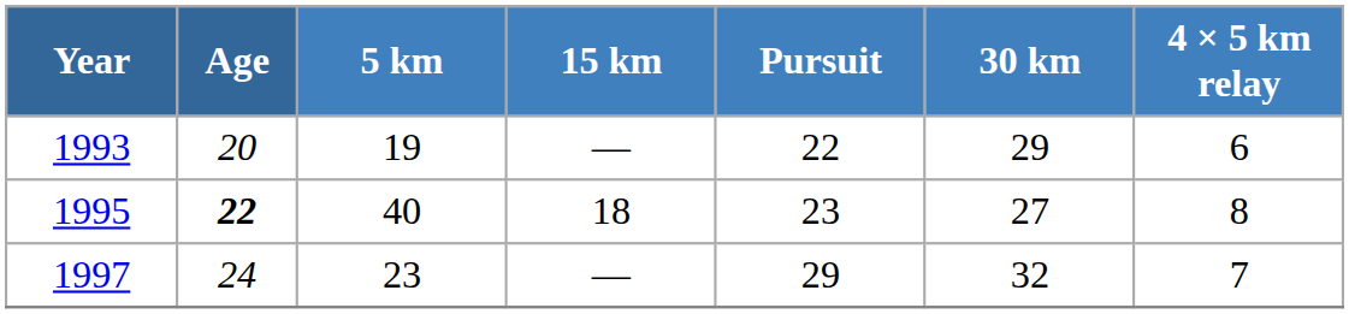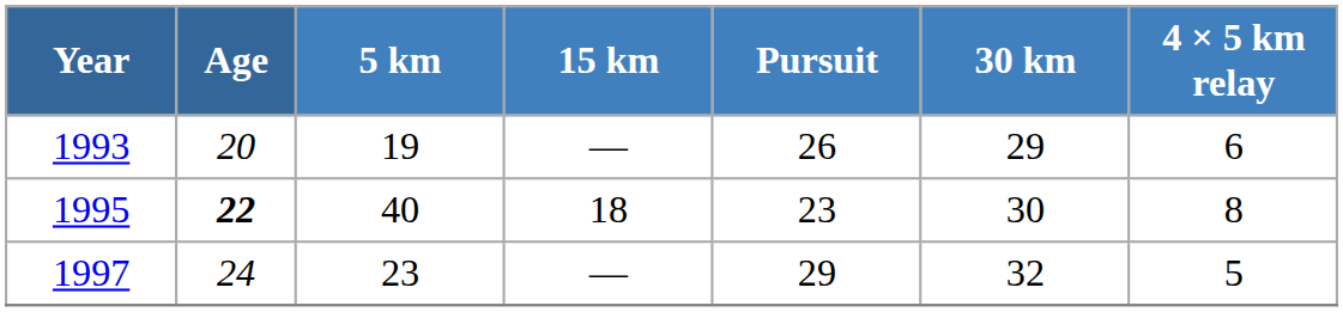1993 | Pursuit: 22 -> 26
1995 | 30 km: 27 -> 30
1997 | 4 × 5 km relay: 7 -> 5
